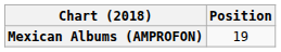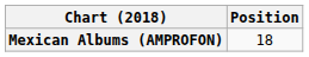Mexican Albums (AMPROFON) | Position: 19 -> 18
